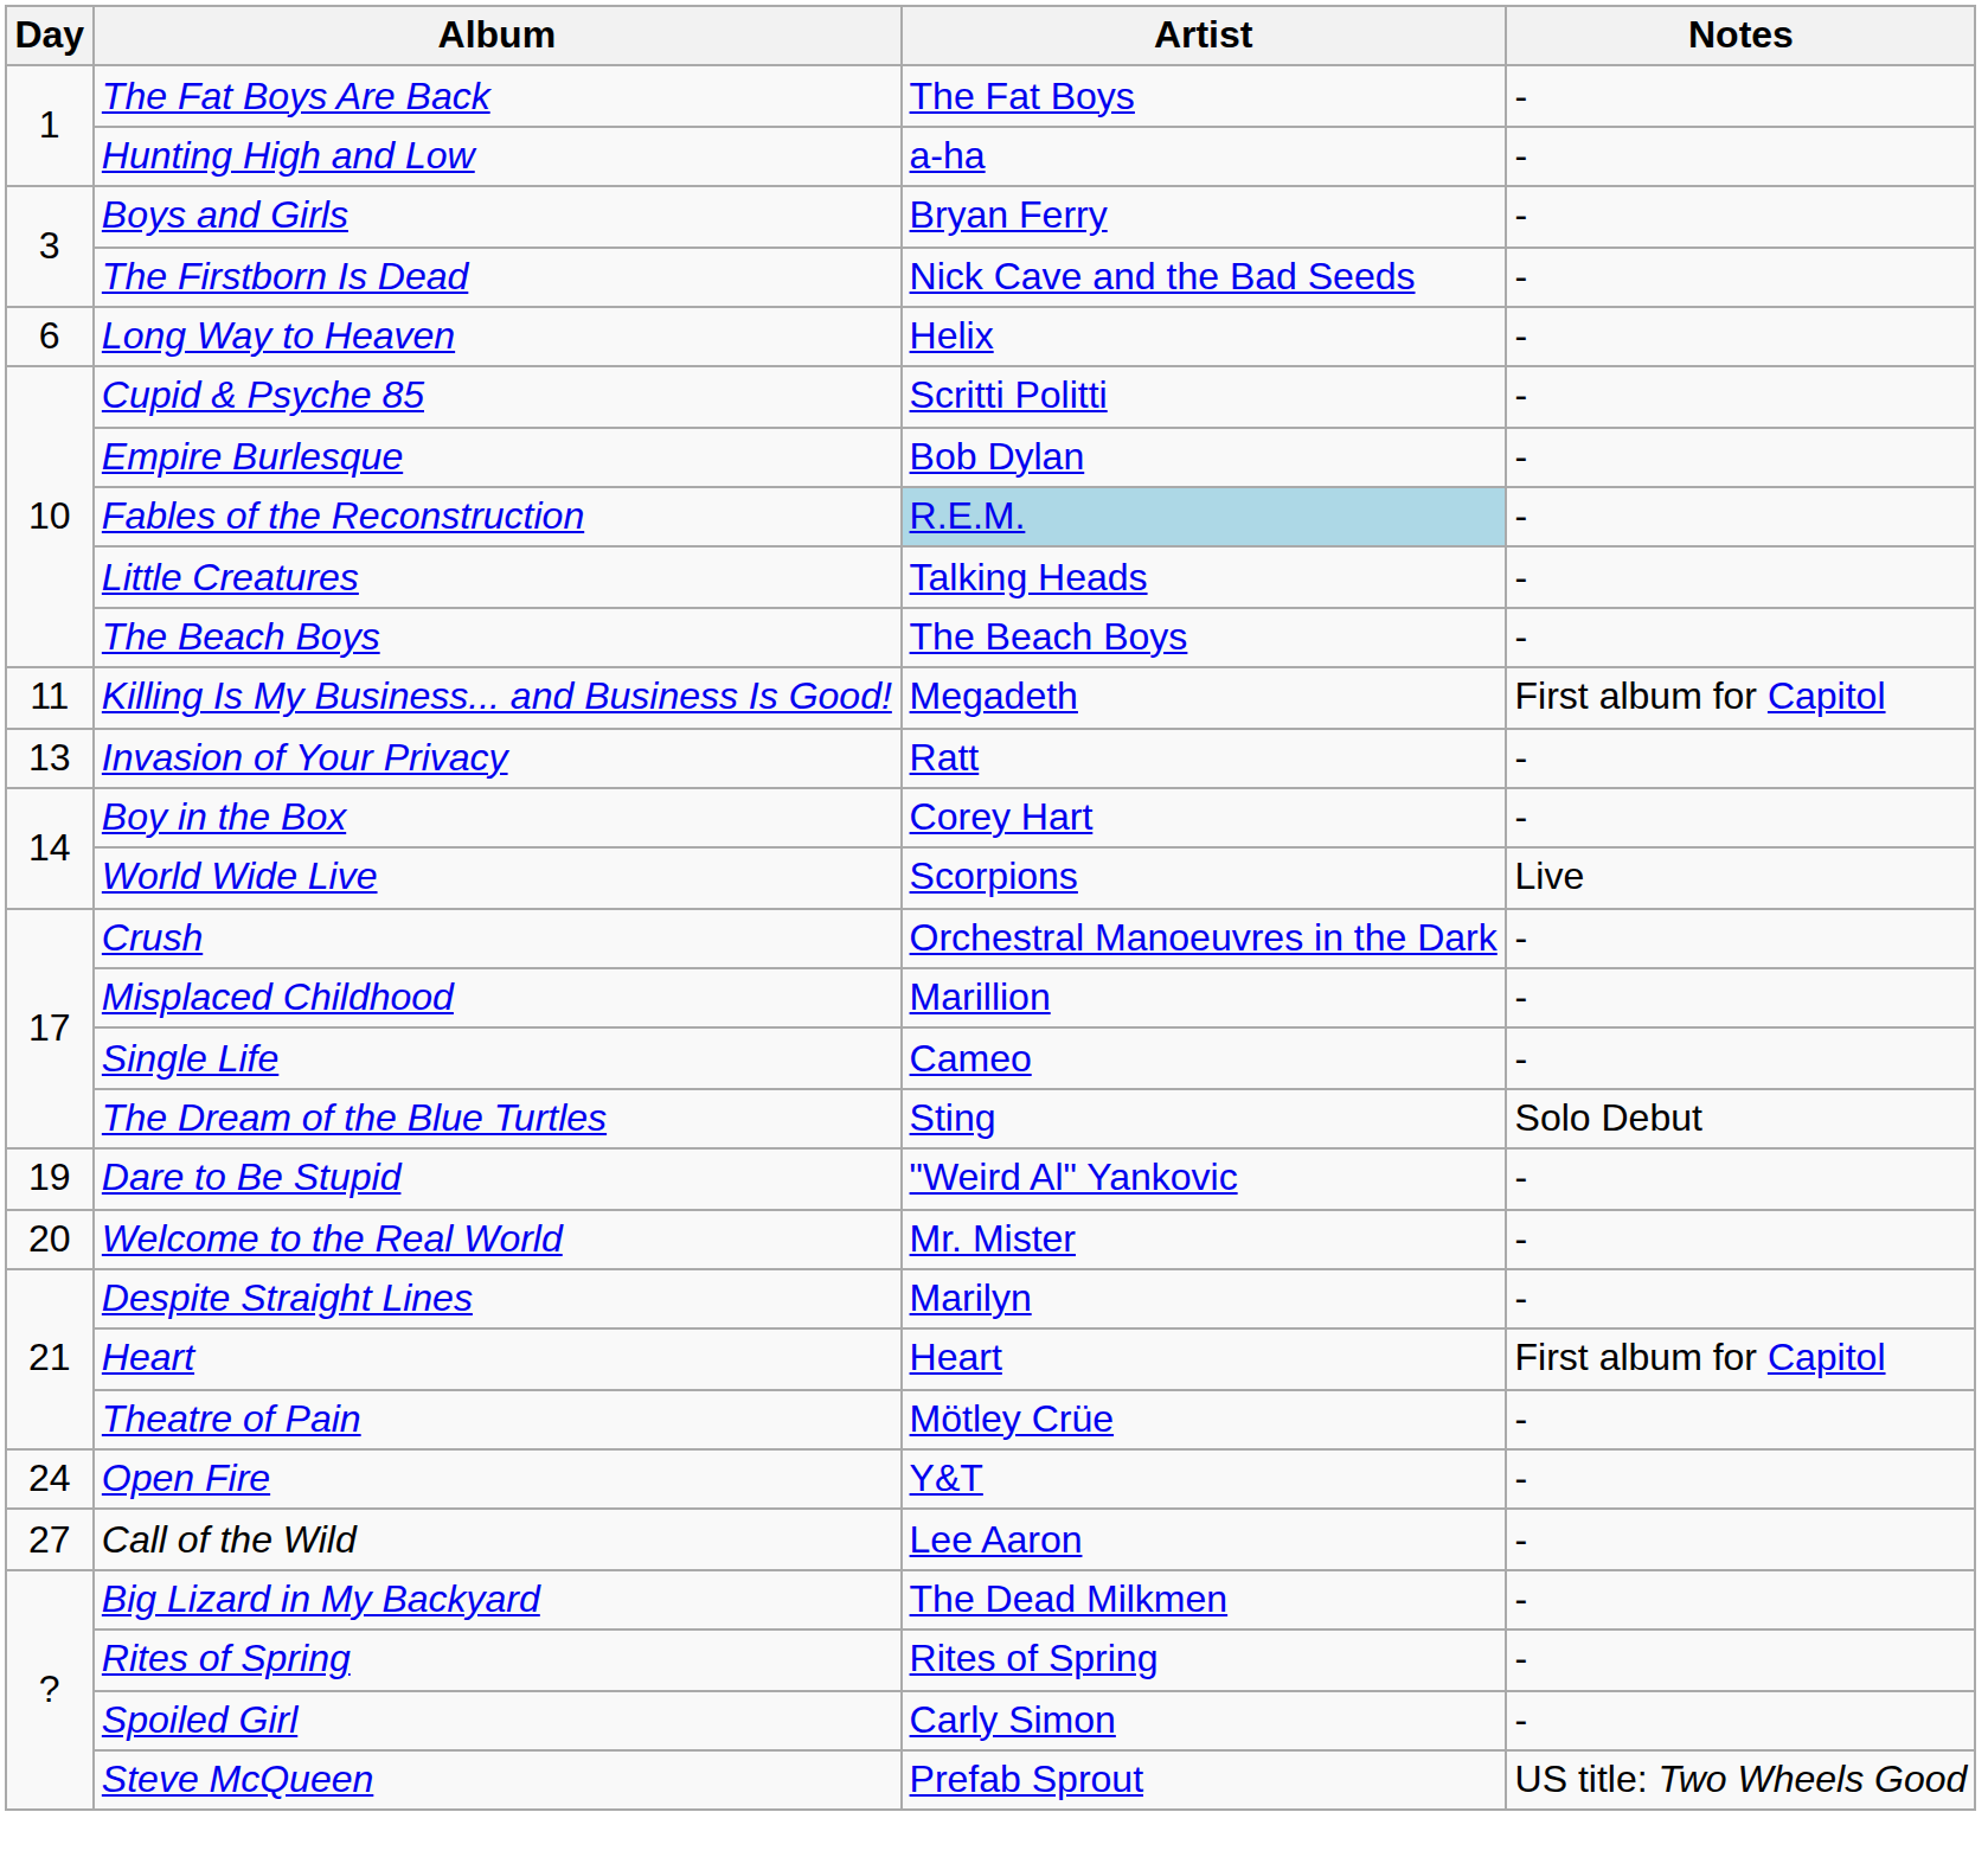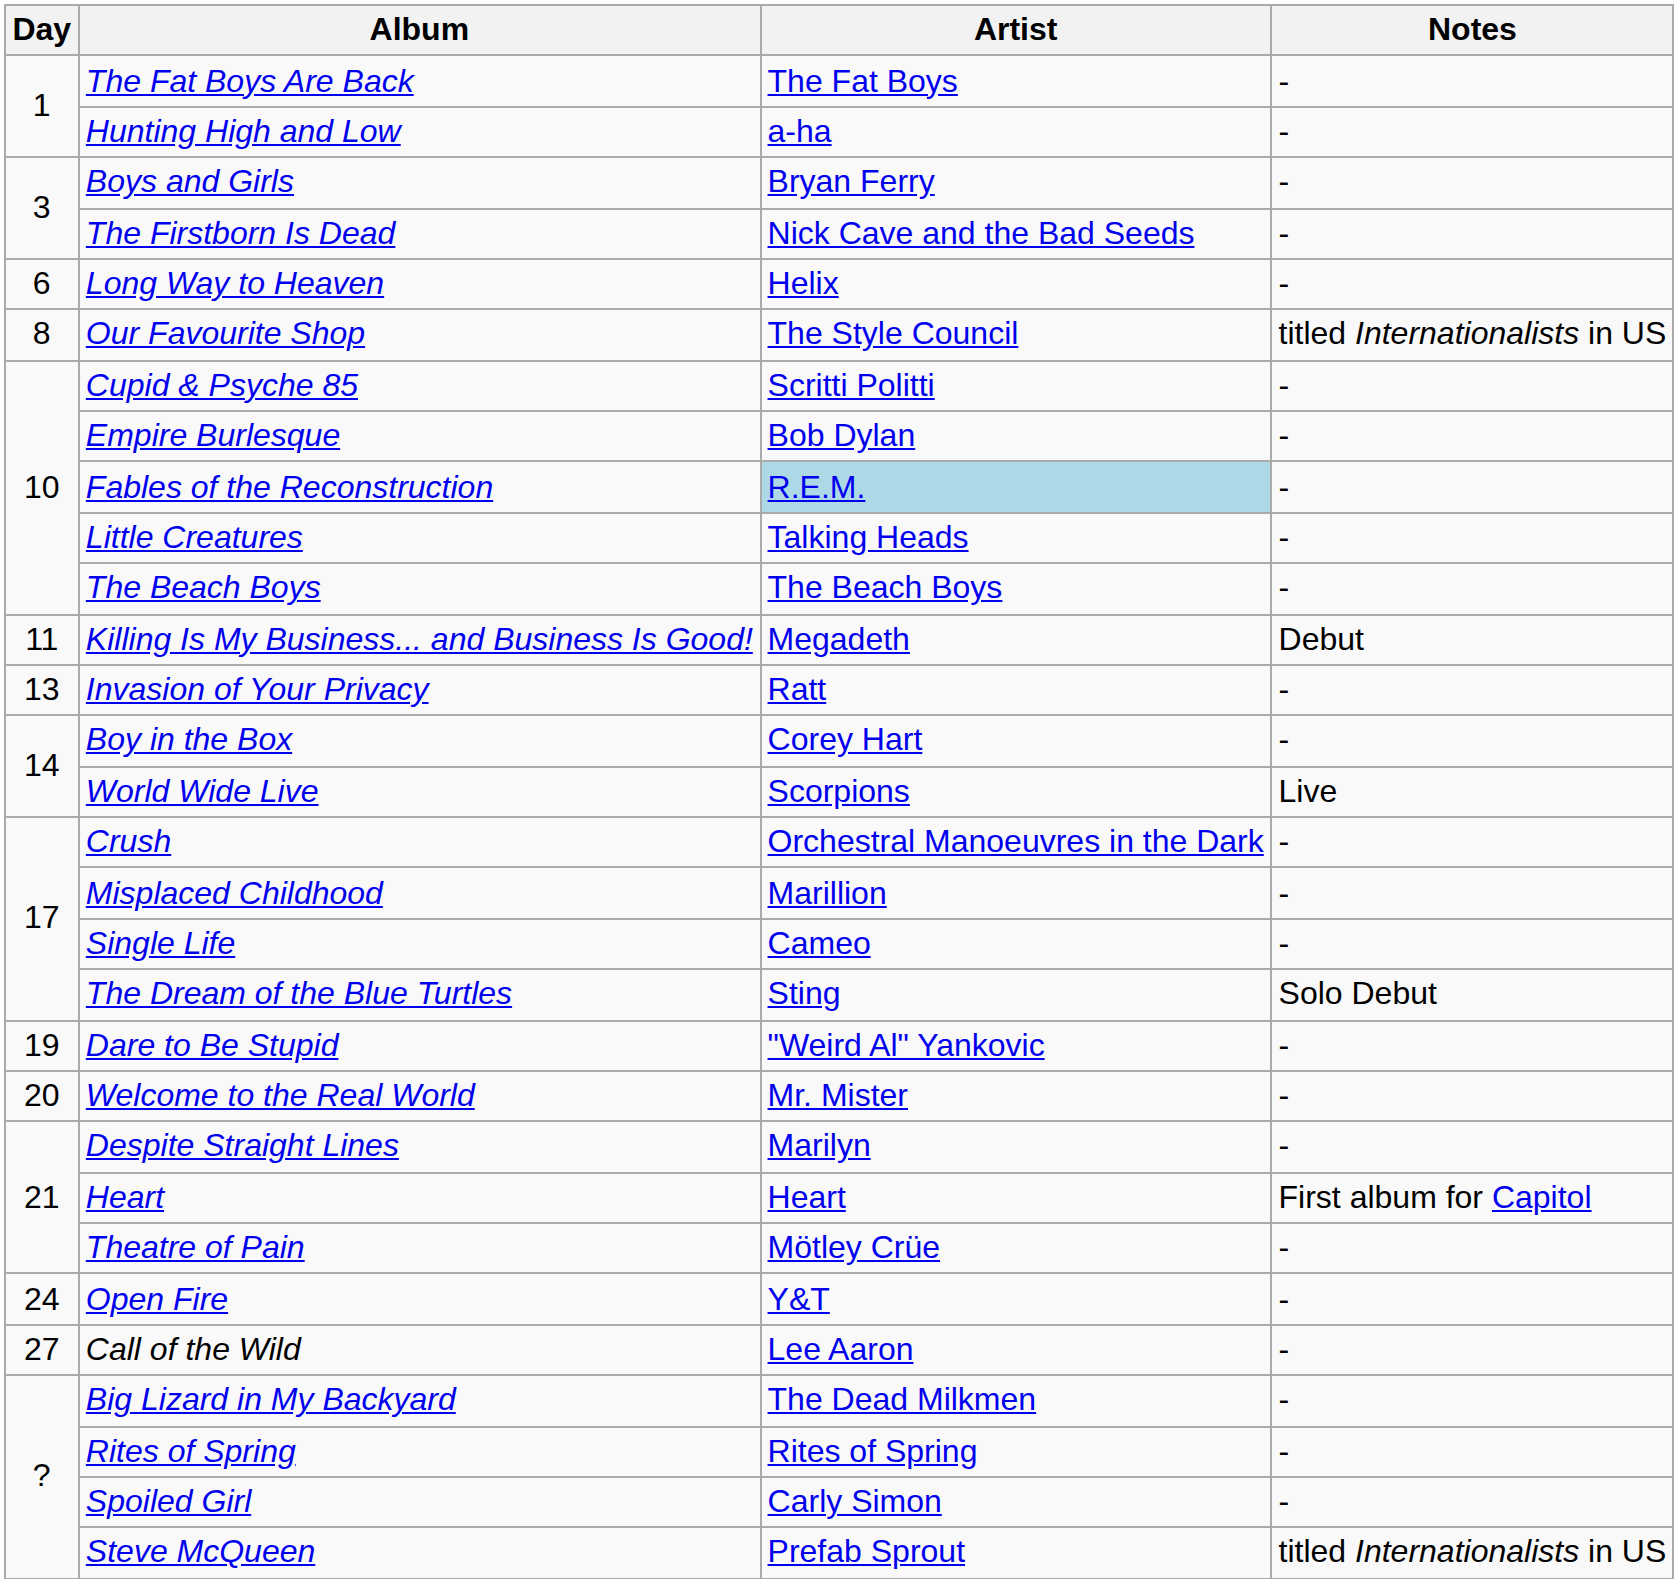+ row: 8 | Our Favourite Shop | The Style Council | titled Internationalists in US
Killing Is My Business... and Business Is Good! | Notes: First album for Capitol -> Debut
Steve McQueen | Notes: US title: Two Wheels Good -> titled Internationalists in US
